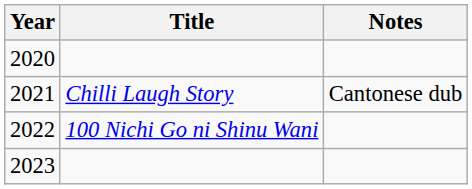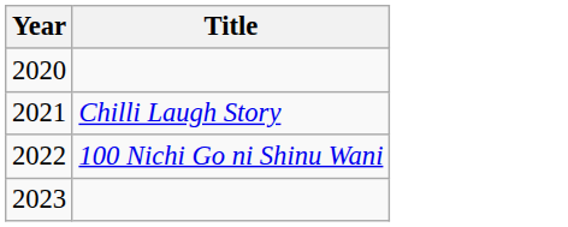- column: Notes | Cantonese dub
